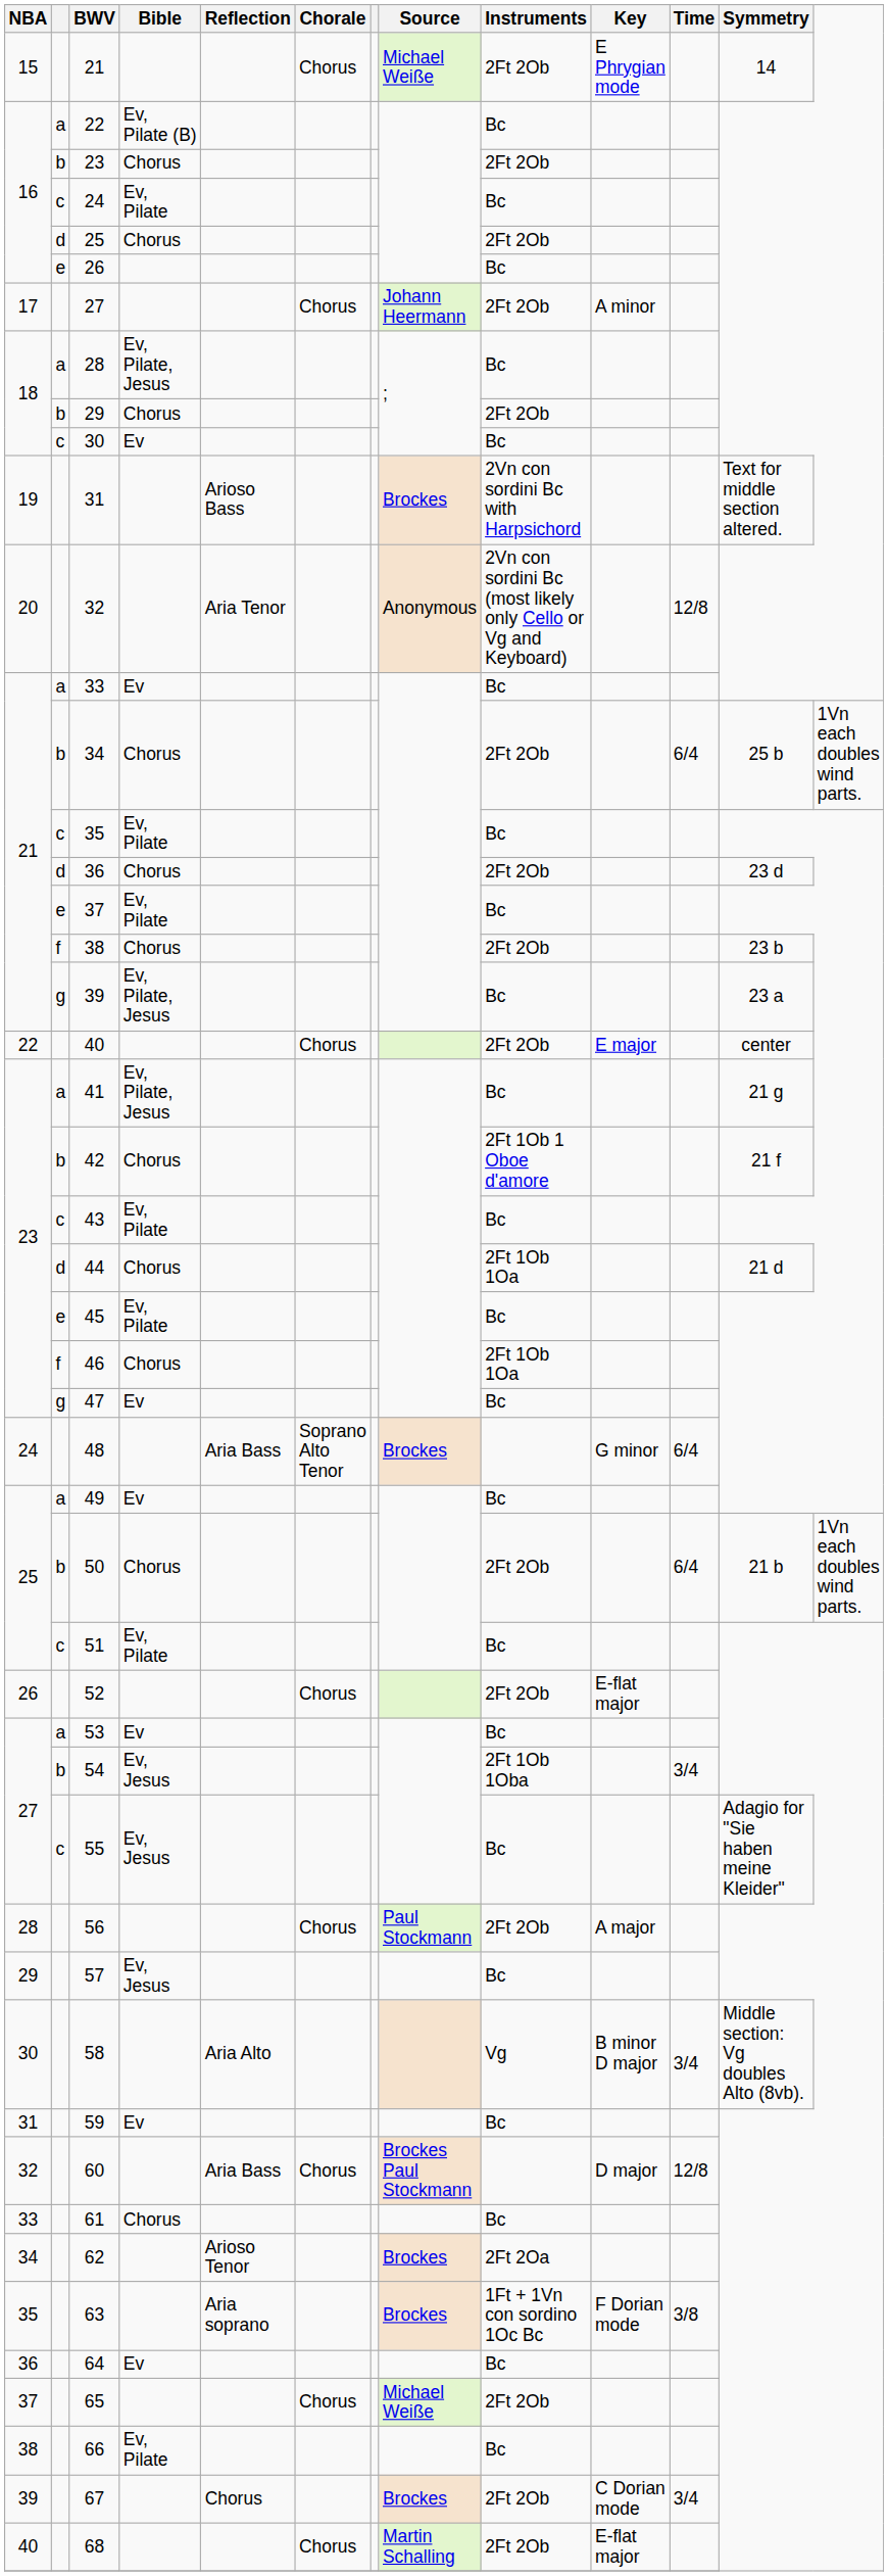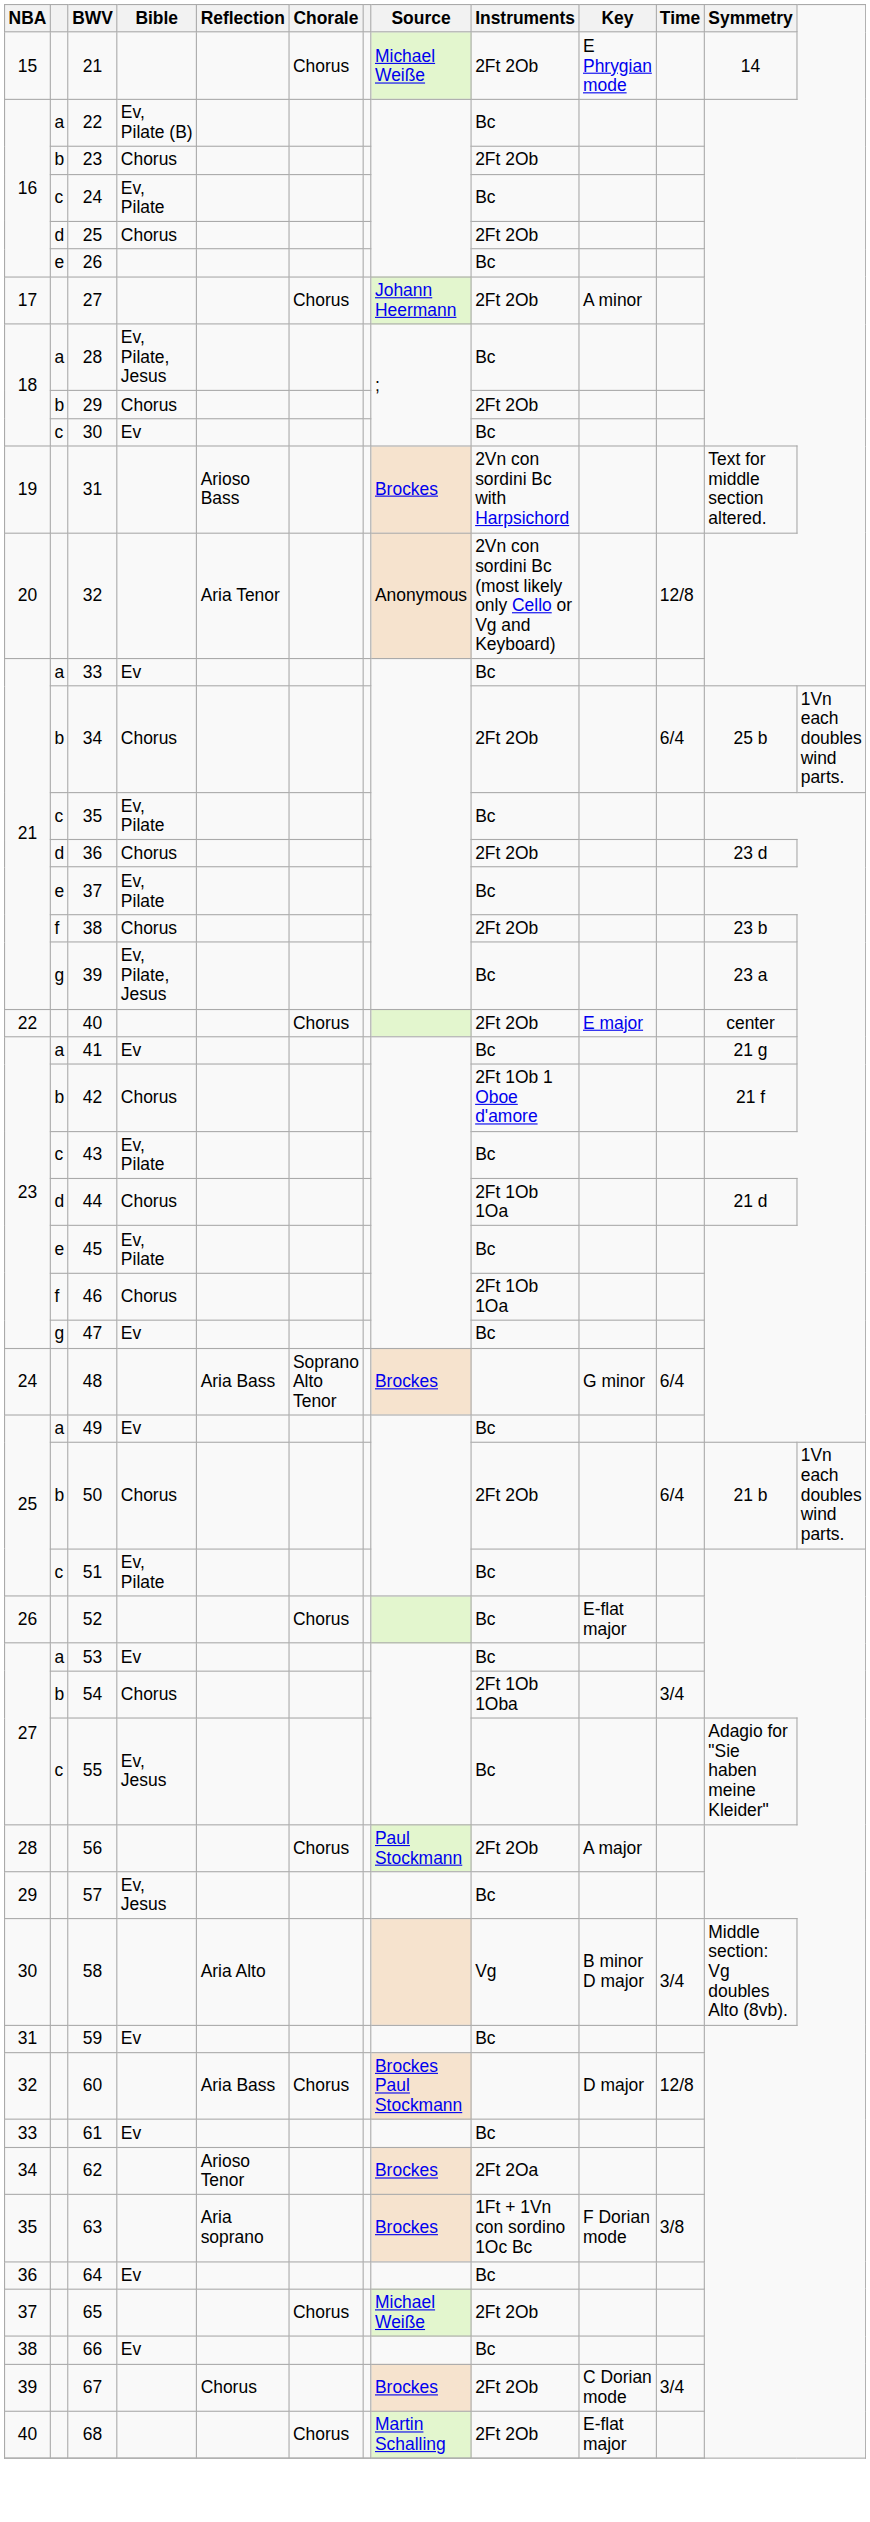41 | Bible: Ev, Pilate, Jesus -> Ev
52 | Instruments: 2Ft 2Ob -> Bc
54 | Bible: Ev, Jesus -> Chorus
61 | Bible: Chorus -> Ev
66 | Bible: Ev, Pilate -> Ev
